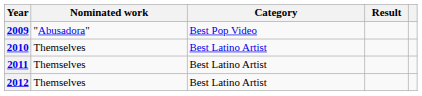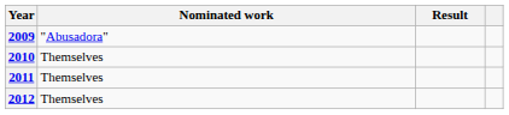- column: Category | Best Pop Video | Best Latino Artist | Best Latino Artist | Best Latino Artist
